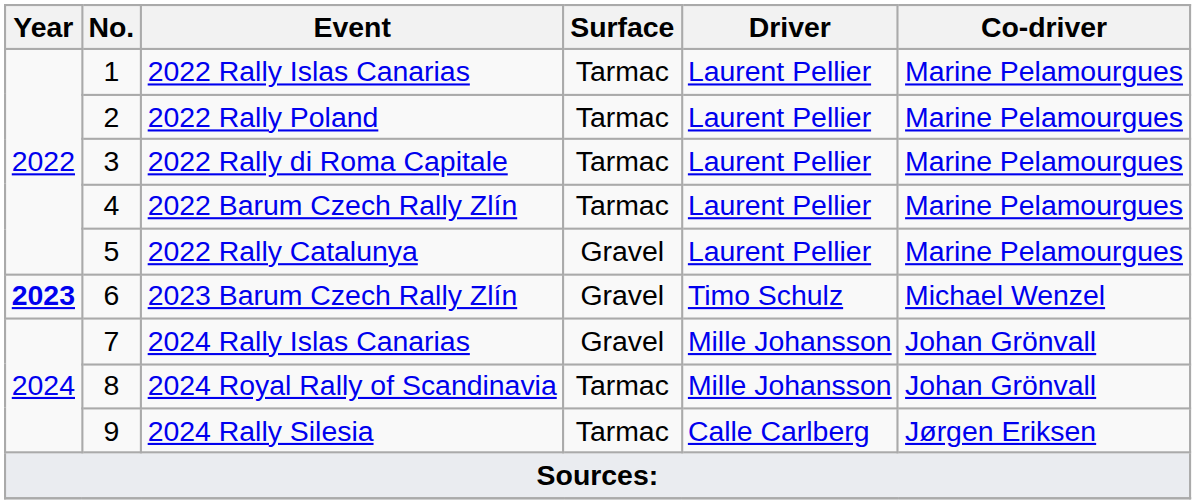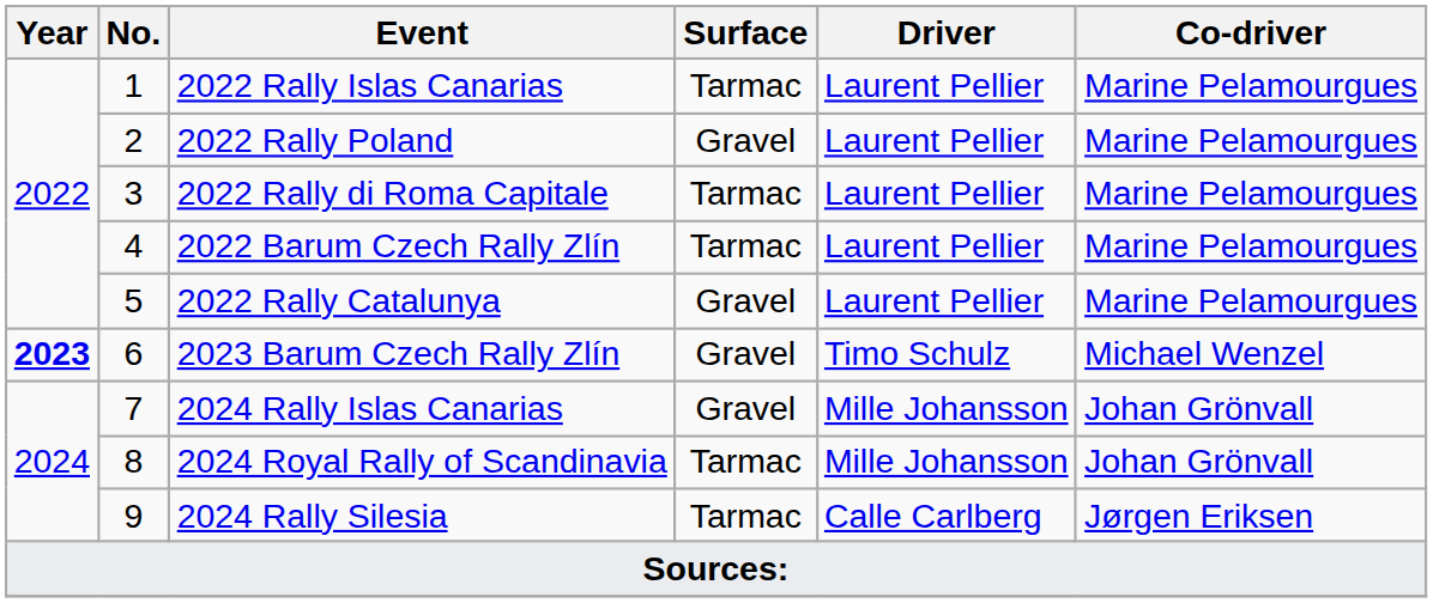2022 Rally Poland | Surface: Tarmac -> Gravel
